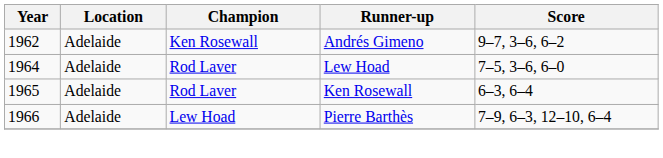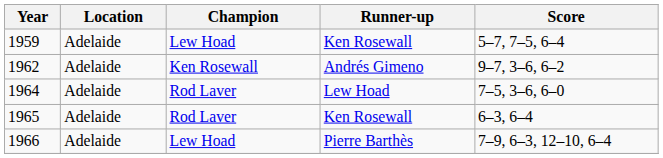+ row: 1959 | Adelaide | Lew Hoad | Ken Rosewall | 5–7, 7–5, 6–4
